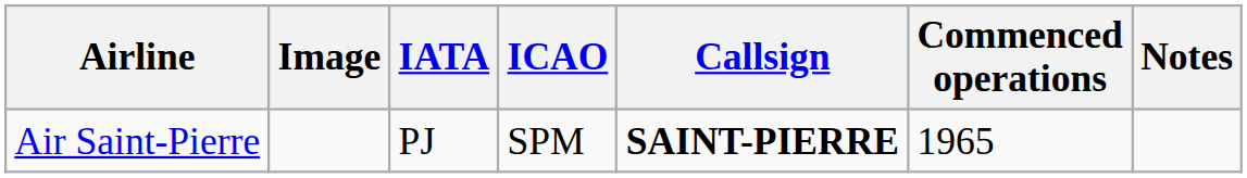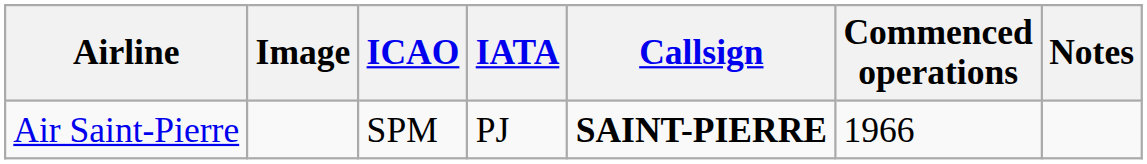columns swapped: IATA <-> ICAO
Air Saint-Pierre | Commenced operations: 1965 -> 1966
